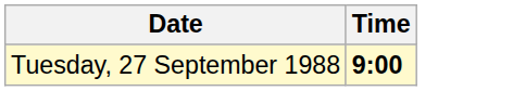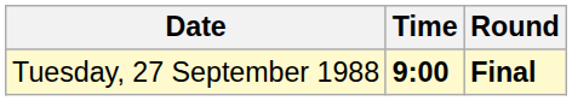+ column: Round | Final
